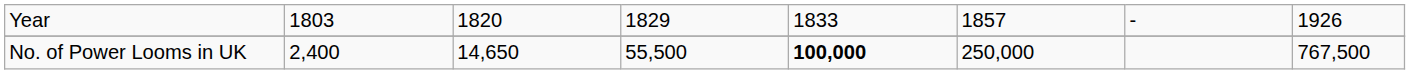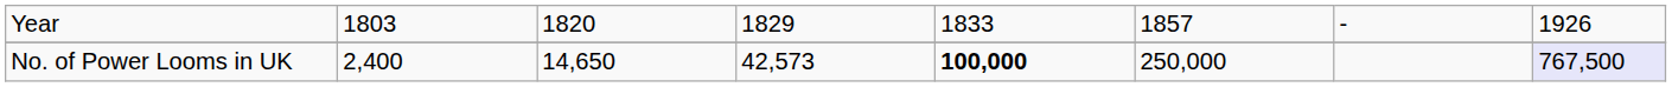No. of Power Looms in UK | column 4: 55,500 -> 42,573
No. of Power Looms in UK | column 8: no background -> lavender background
